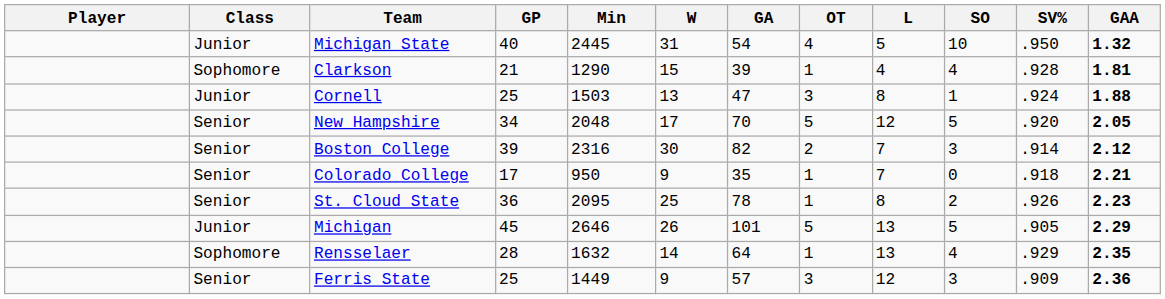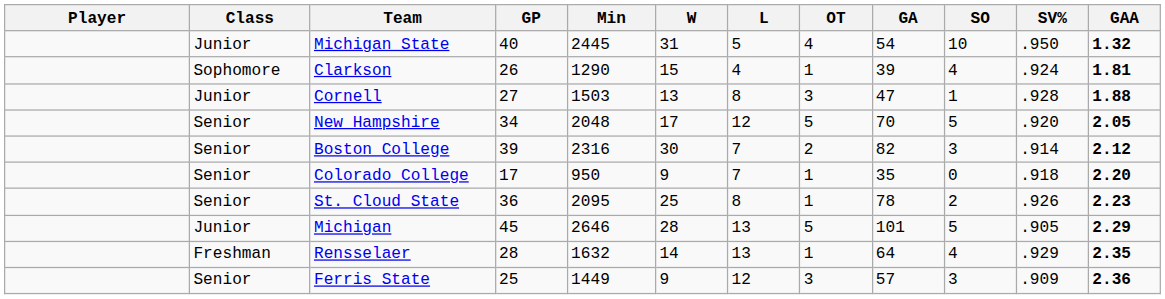columns swapped: L <-> GA
Clarkson | GP: 21 -> 26
Clarkson | SV%: .928 -> .924
Cornell | GP: 25 -> 27
Cornell | SV%: .924 -> .928
Colorado College | GAA: 2.21 -> 2.20
Michigan | W: 26 -> 28
Rensselaer | Class: Sophomore -> Freshman
